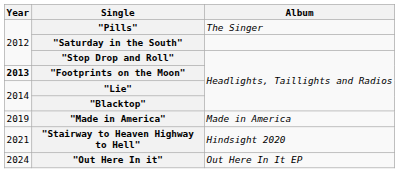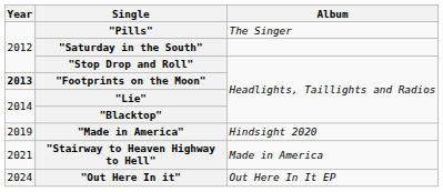"Made in America" | Album: Made in America -> Hindsight 2020
"Stairway to Heaven Highway to Hell" | Album: Hindsight 2020 -> Made in America
